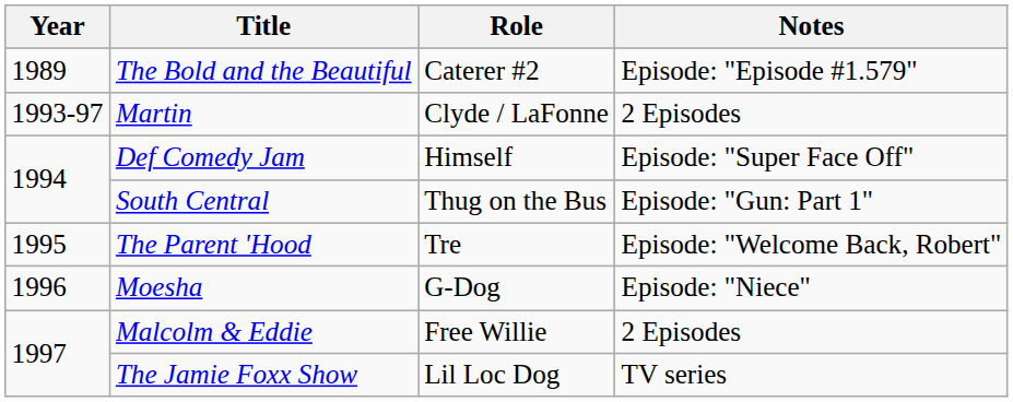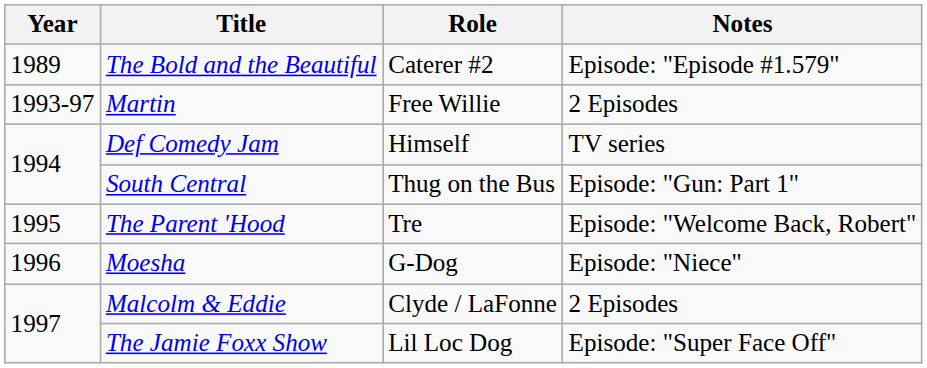Martin | Role: Clyde / LaFonne -> Free Willie
Def Comedy Jam | Notes: Episode: "Super Face Off" -> TV series
Malcolm & Eddie | Role: Free Willie -> Clyde / LaFonne
The Jamie Foxx Show | Notes: TV series -> Episode: "Super Face Off"
